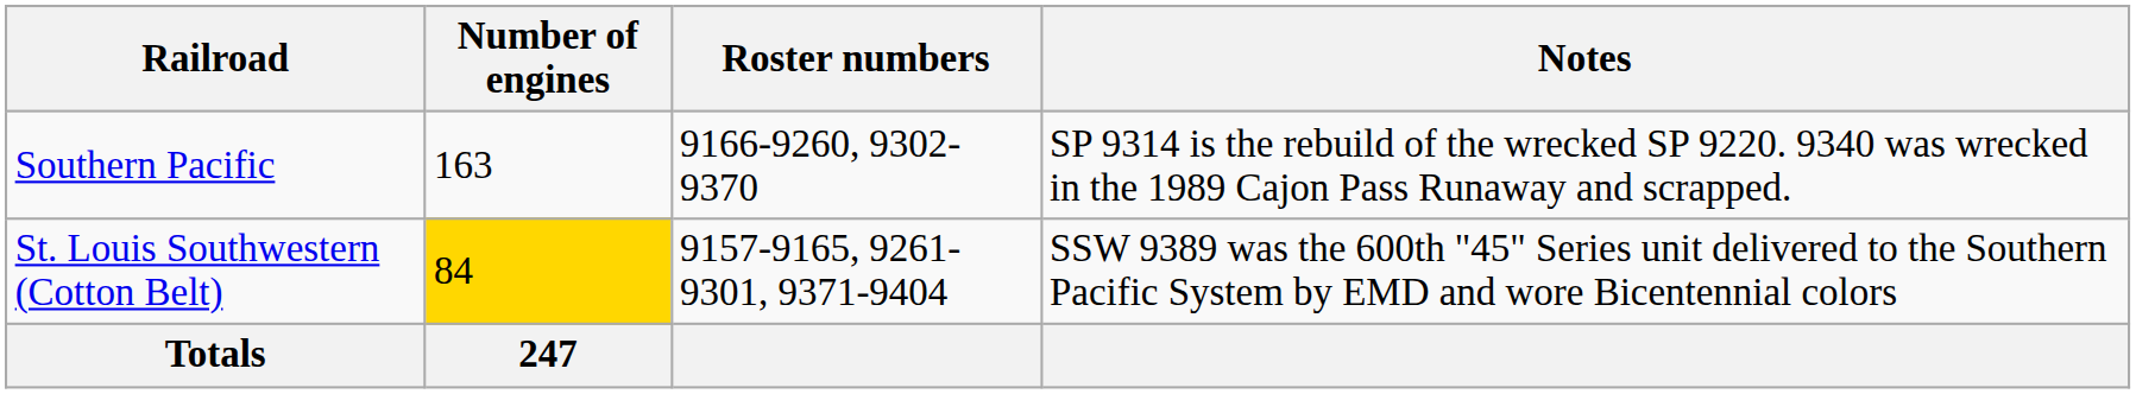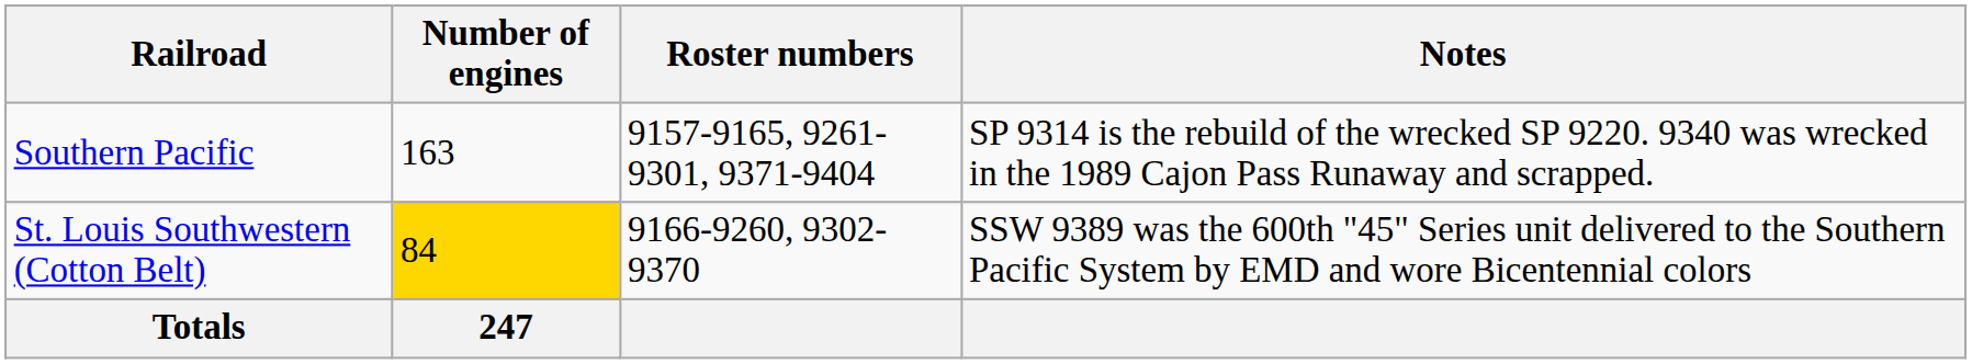Southern Pacific | Roster numbers: 9166-9260, 9302-9370 -> 9157-9165, 9261-9301, 9371-9404
St. Louis Southwestern (Cotton Belt) | Roster numbers: 9157-9165, 9261-9301, 9371-9404 -> 9166-9260, 9302-9370
